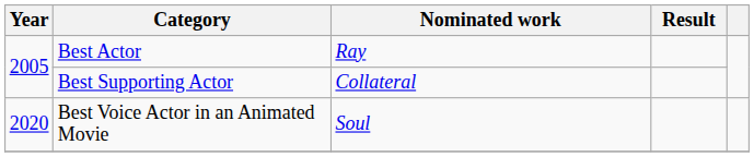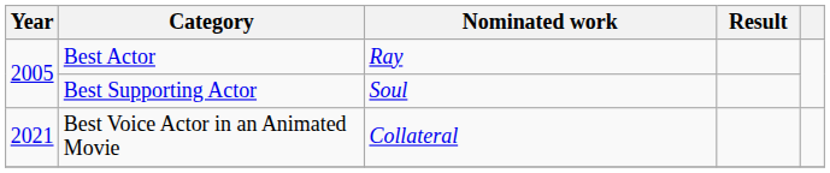Best Supporting Actor | Nominated work: Collateral -> Soul
Best Voice Actor in an Animated Movie | Year: 2020 -> 2021
Best Voice Actor in an Animated Movie | Nominated work: Soul -> Collateral
